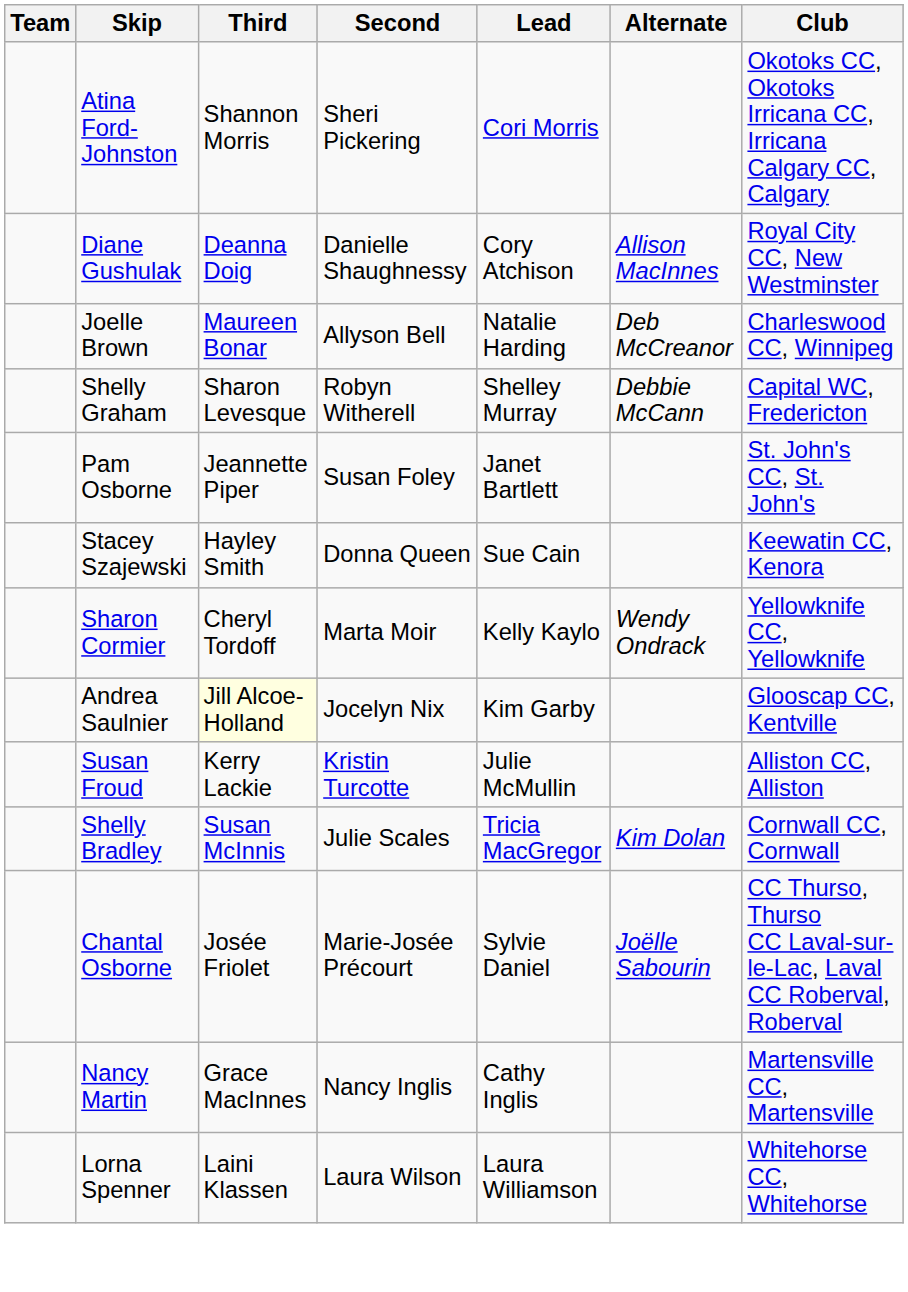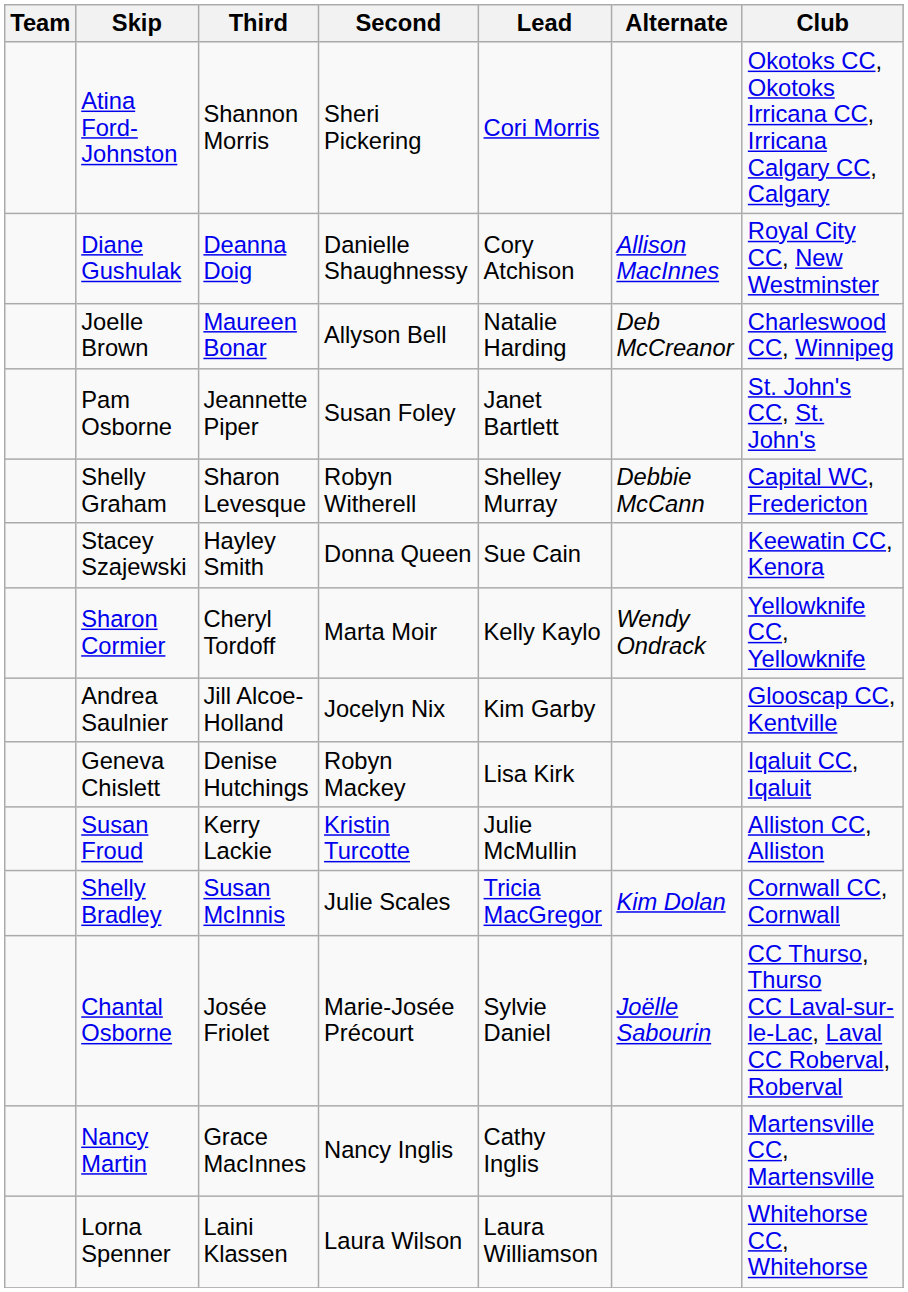rows swapped: Shelly Graham <-> Pam Osborne
Andrea Saulnier | Third: lightyellow background -> no background
+ row: Geneva Chislett | Denise Hutchings | Robyn Mackey | Lisa Kirk | Iqaluit CC, Iqaluit
